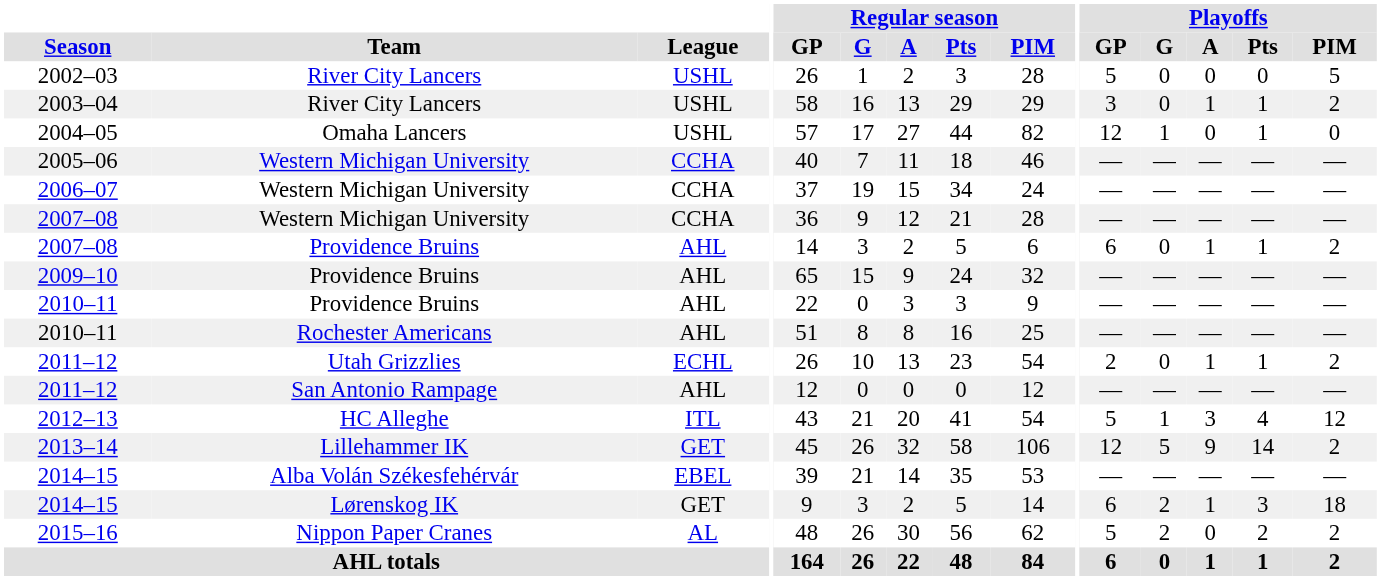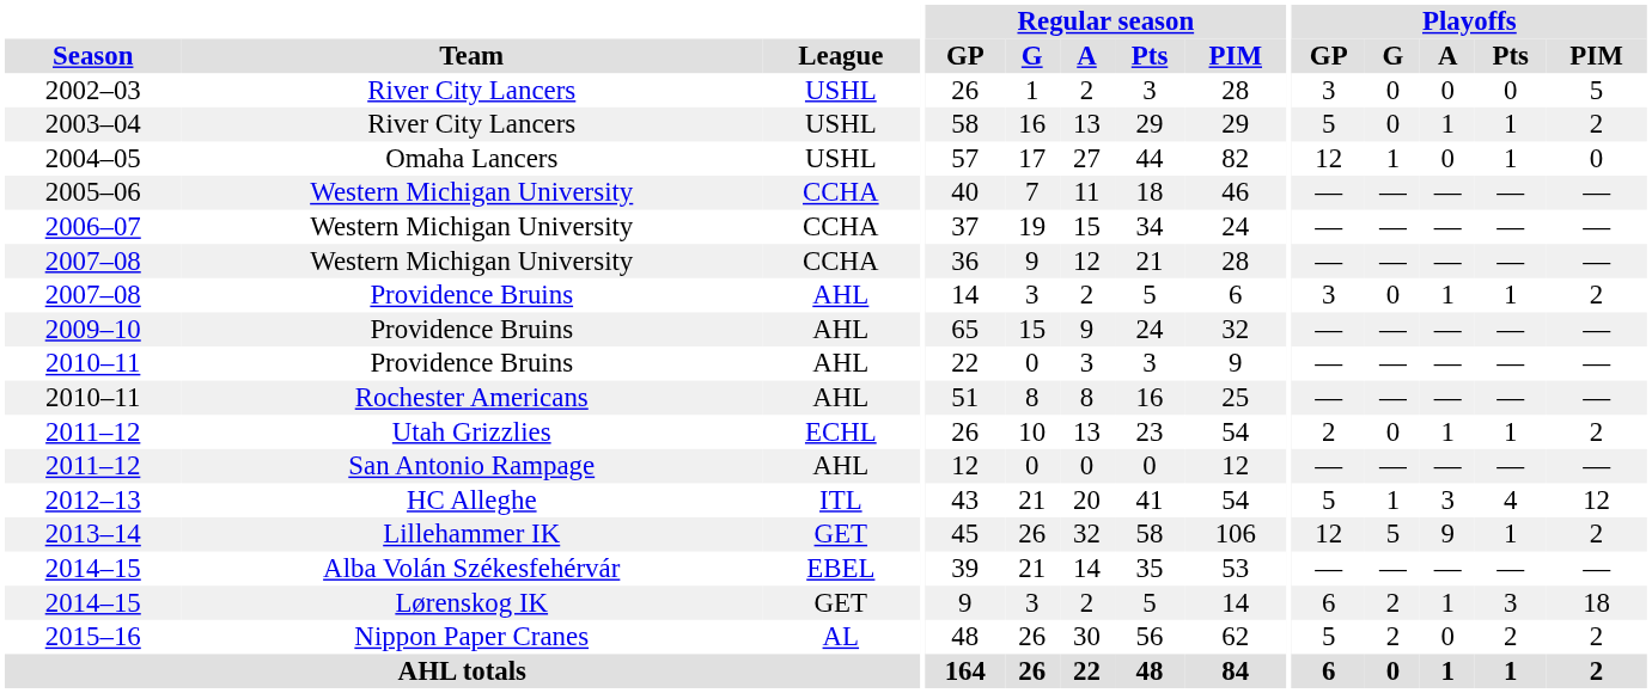2002–03 | Playoffs / GP: 5 -> 3
2003–04 | Playoffs / GP: 3 -> 5
2007–08 / Providence Bruins | Playoffs / GP: 6 -> 3
2013–14 | Playoffs / Pts: 14 -> 1
